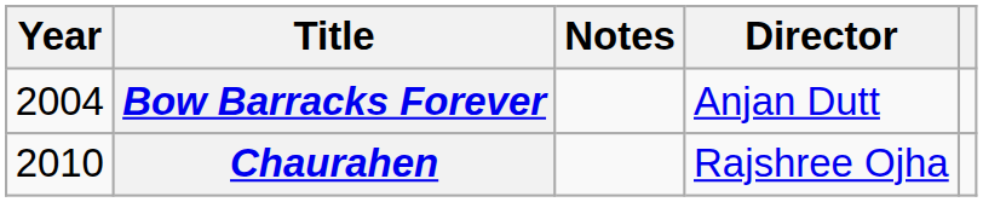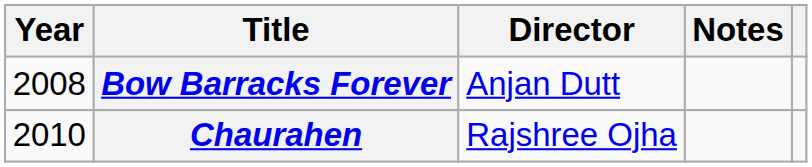columns swapped: Director <-> Notes
Bow Barracks Forever | Year: 2004 -> 2008
